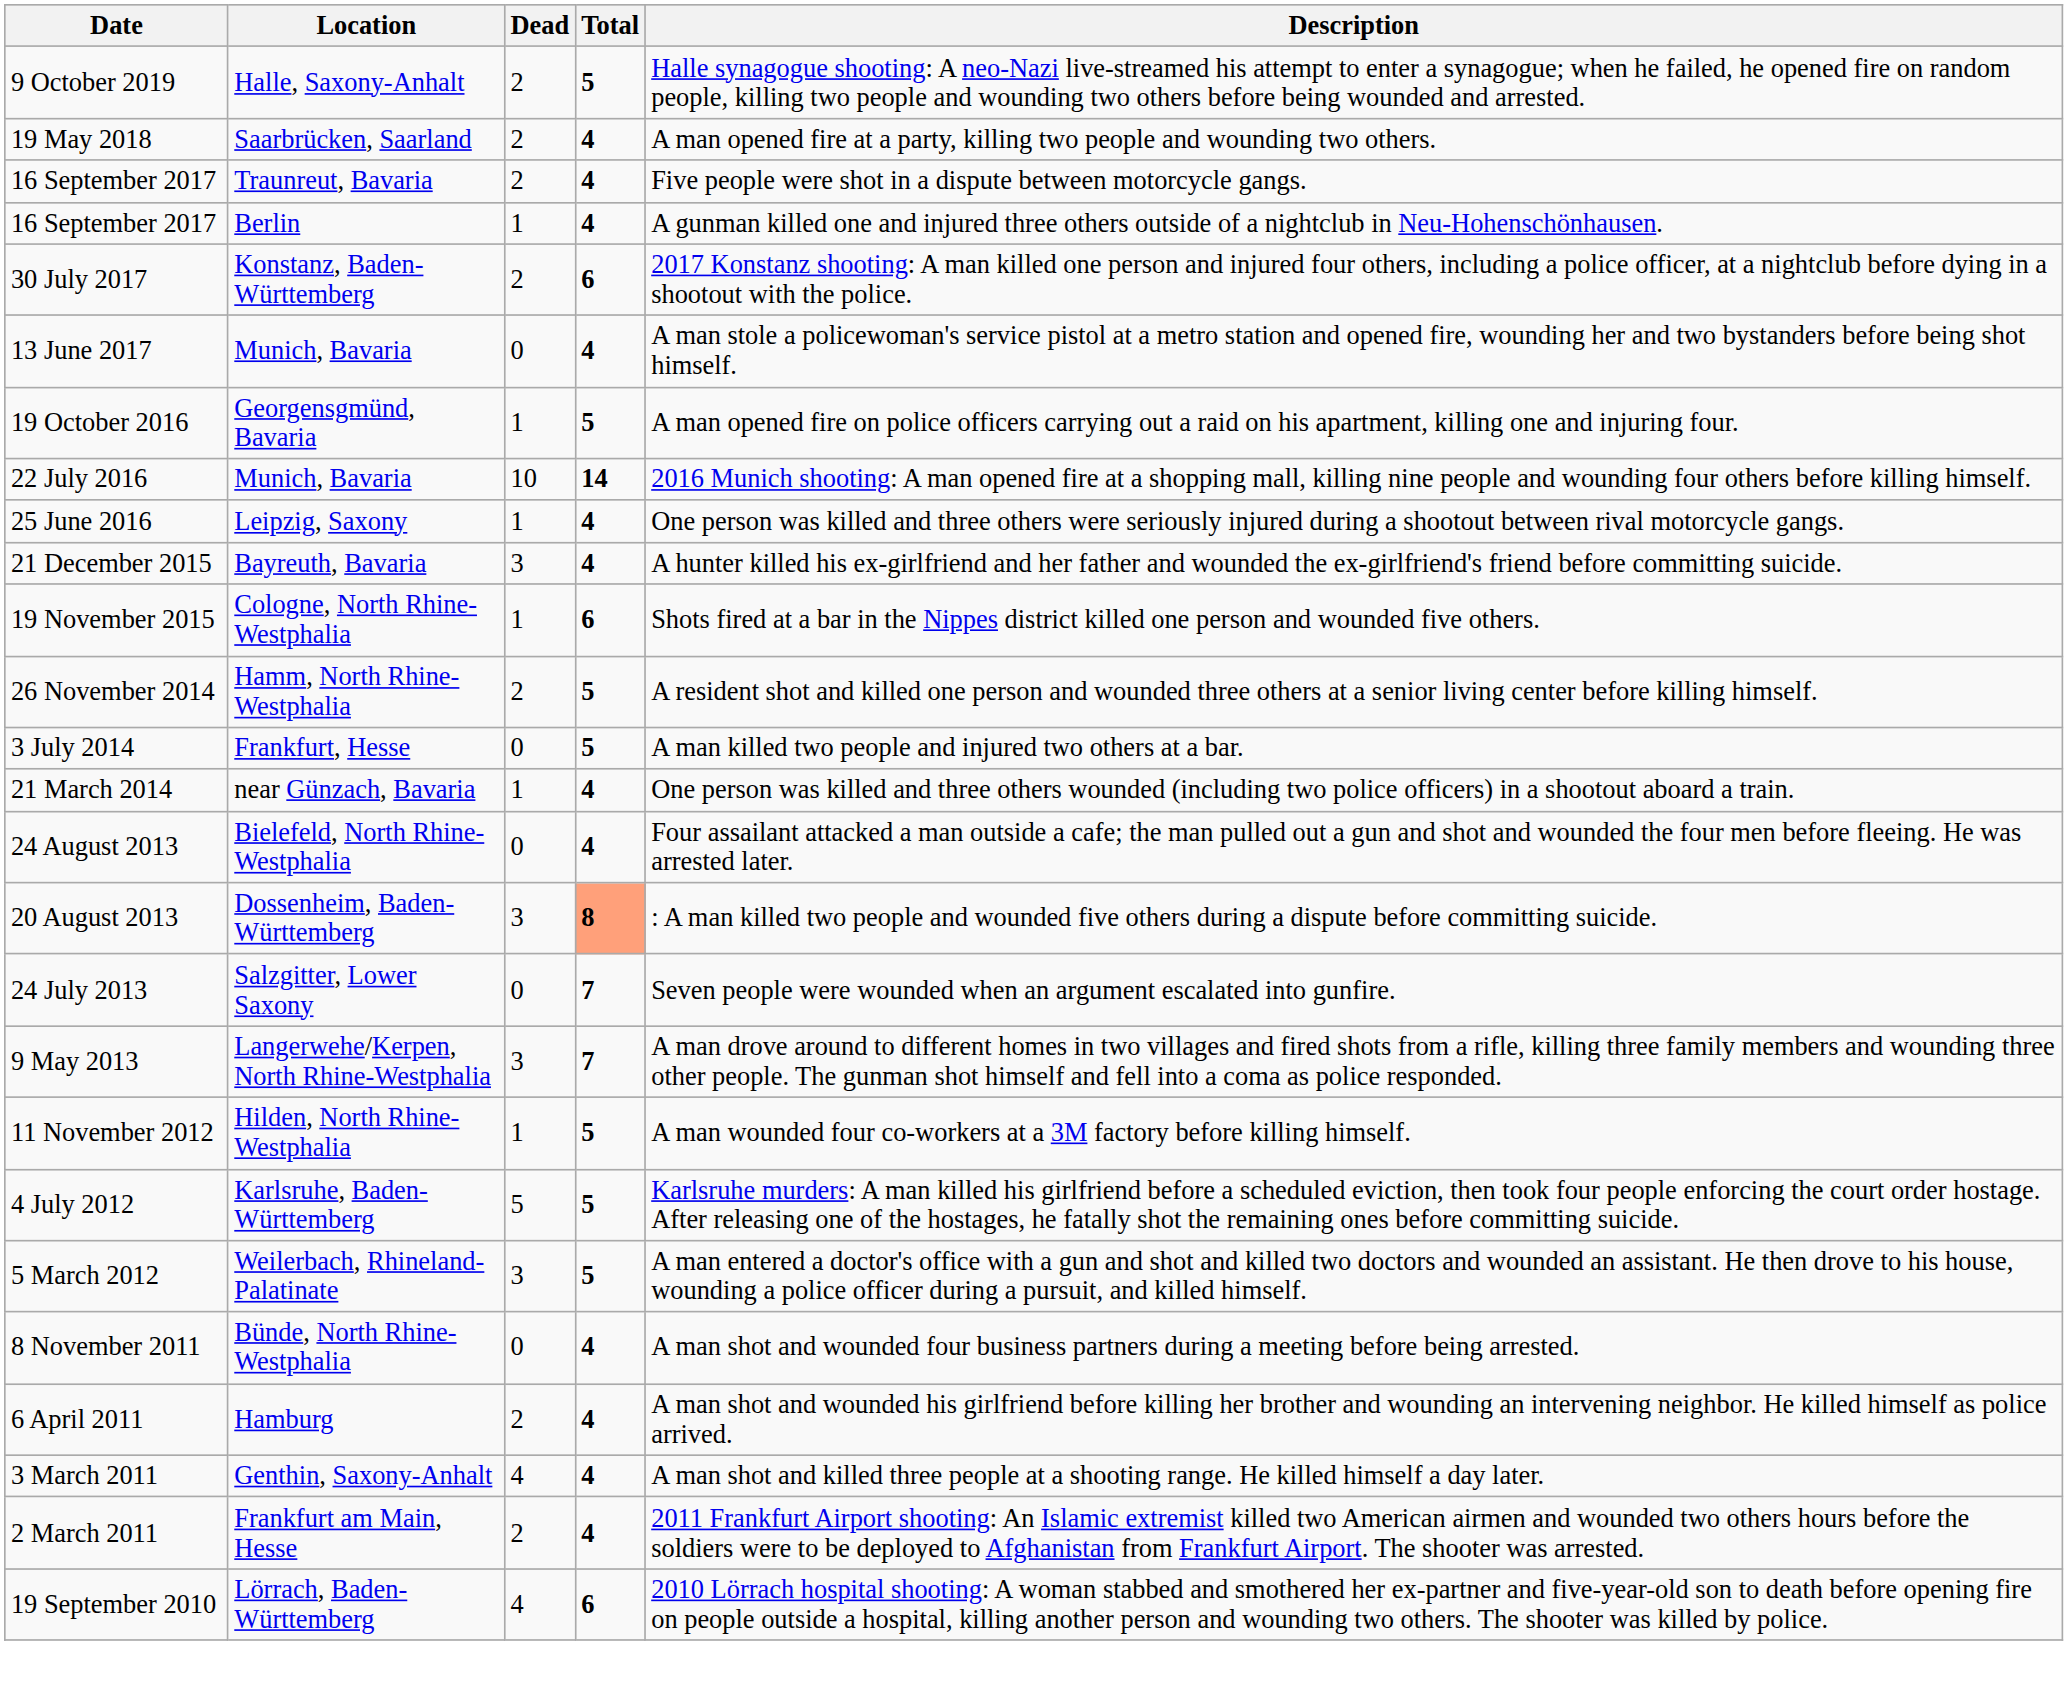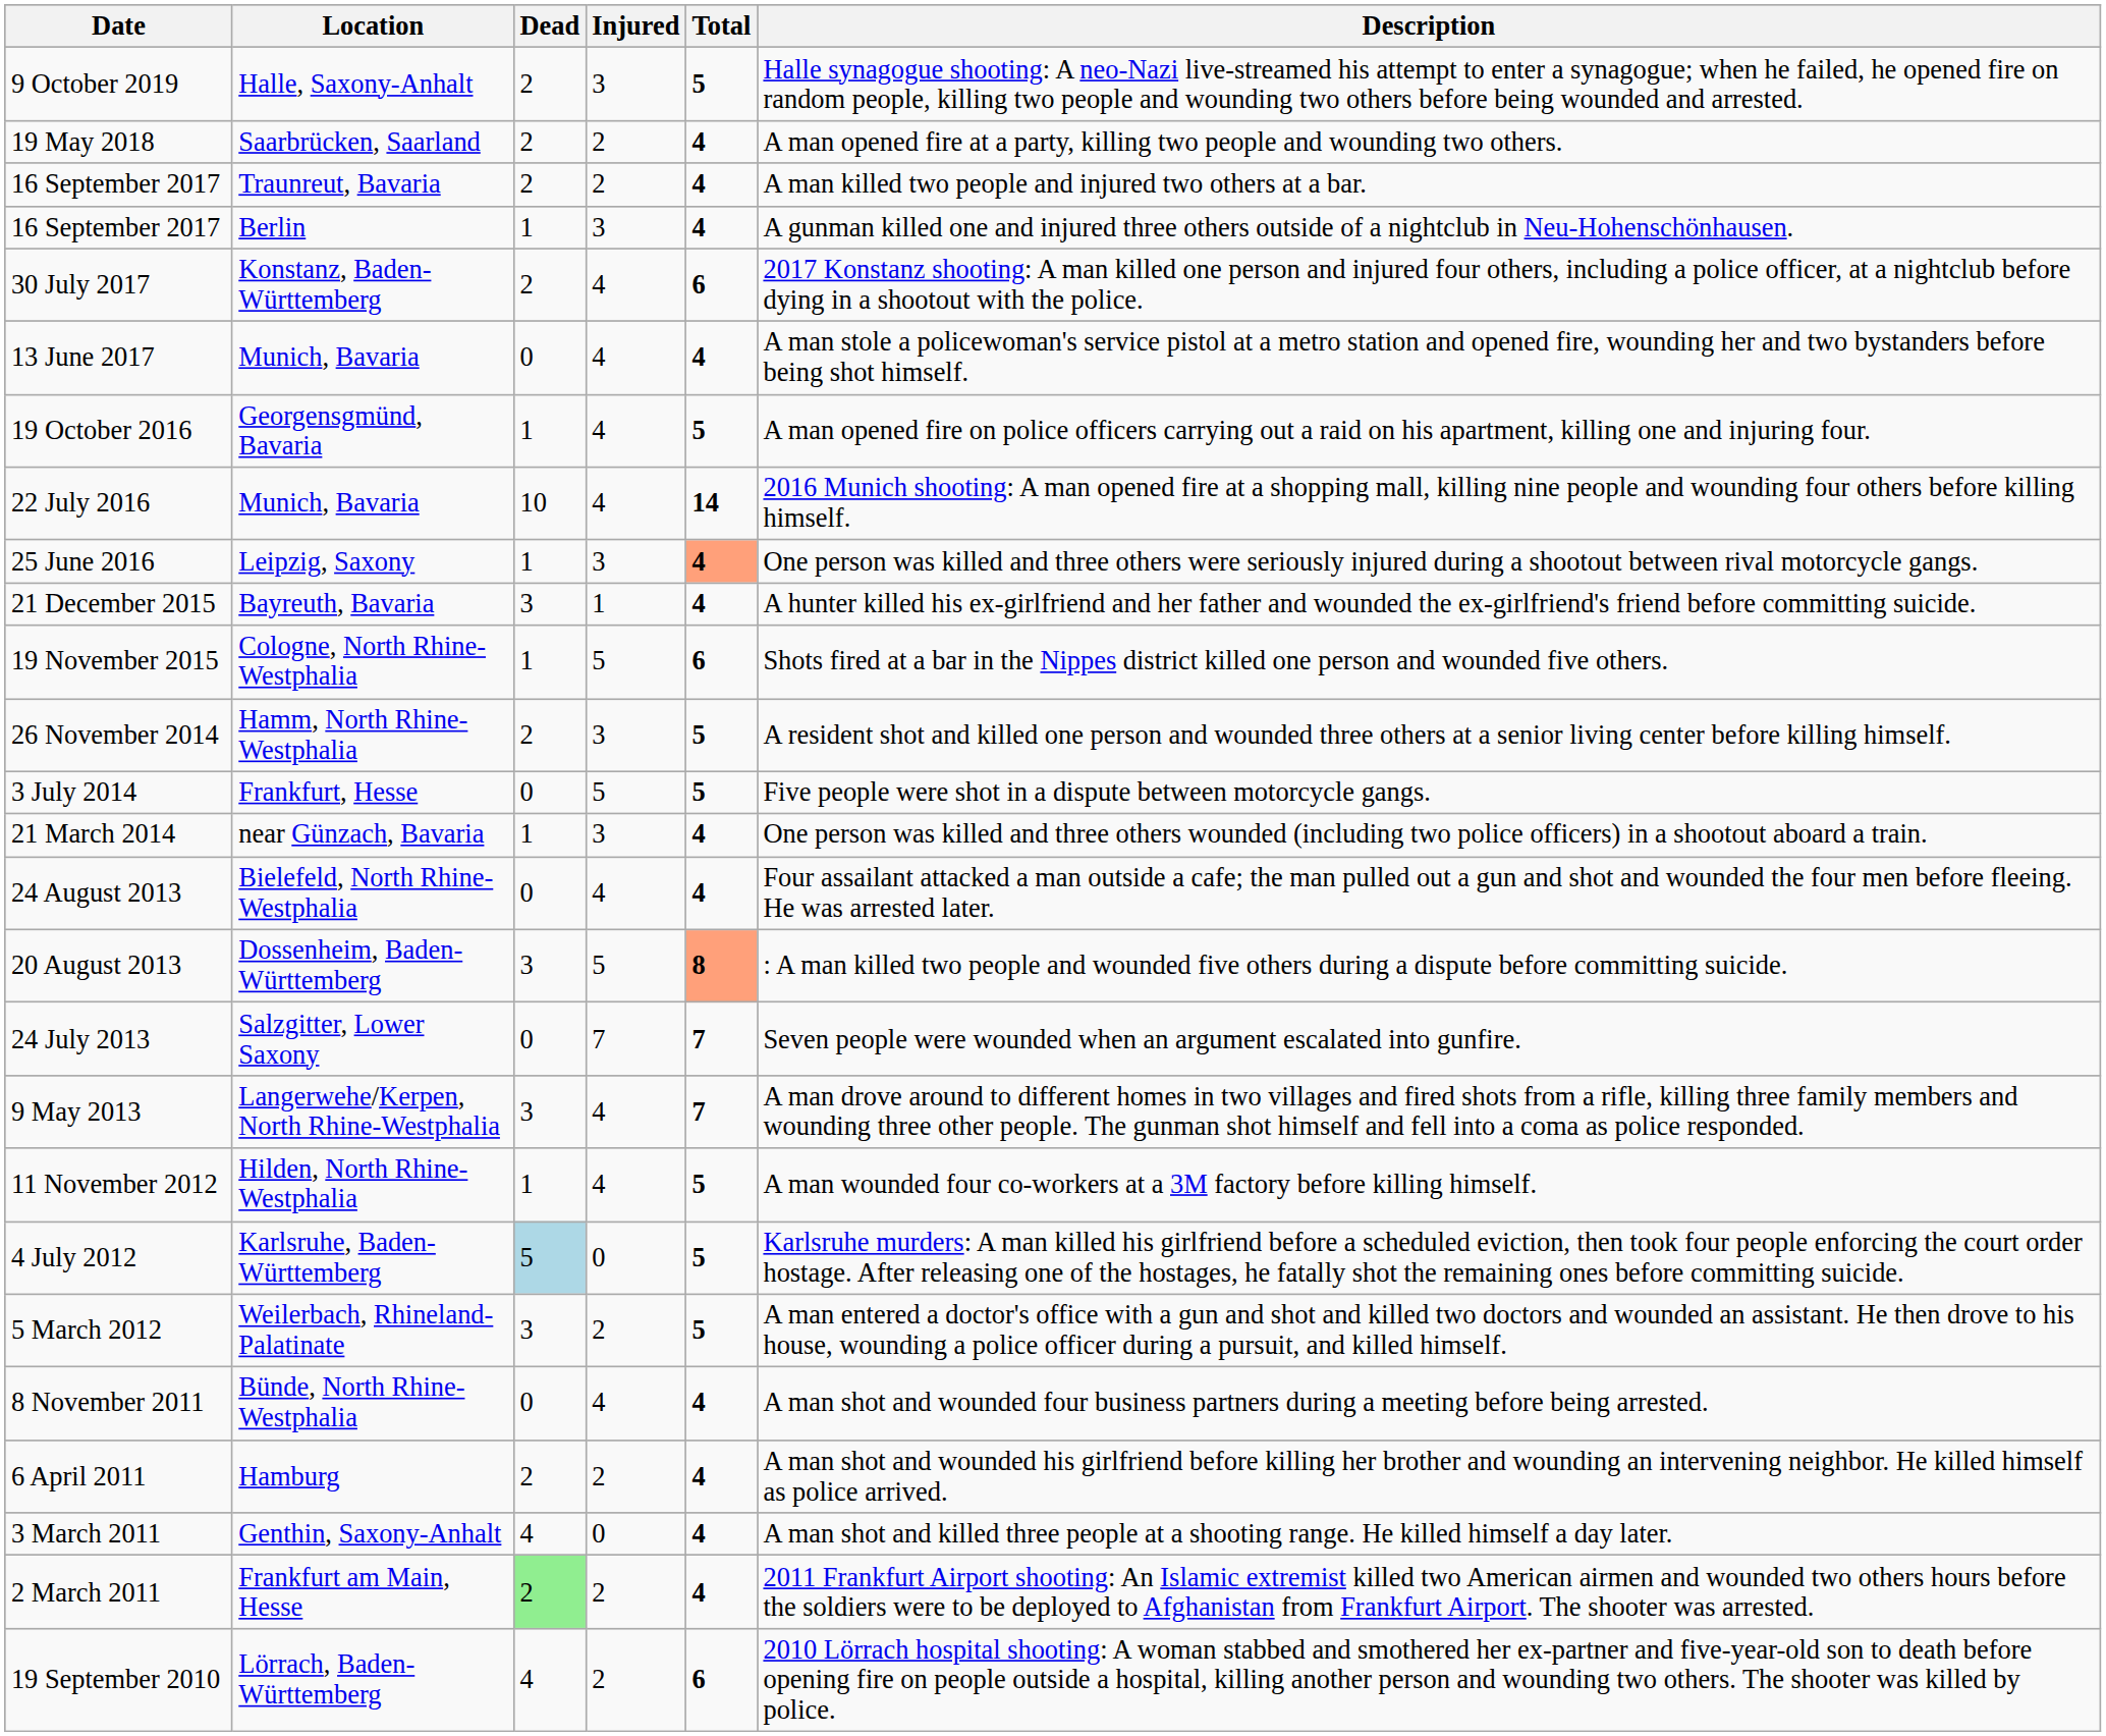+ column: Injured | 3 | 2 | 2 | 3 | 4 | 4 | 4 | 4 | 3 | 1 | 5 | 3 | 5 | 3 | 4 | 5 | 7 | 4 | 4 | 0 | 2 | 4 | 2 | 0 | 2 | 2
16 September 2017 / Traunreut, Bavaria | Description: Five people were shot in a dispute between motorcycle gangs. -> A man killed two people and injured two others at a bar.
25 June 2016 | Total: no background -> lightsalmon background
3 July 2014 | Description: A man killed two people and injured two others at a bar. -> Five people were shot in a dispute between motorcycle gangs.
4 July 2012 | Dead: no background -> lightblue background
2 March 2011 | Dead: no background -> lightgreen background
